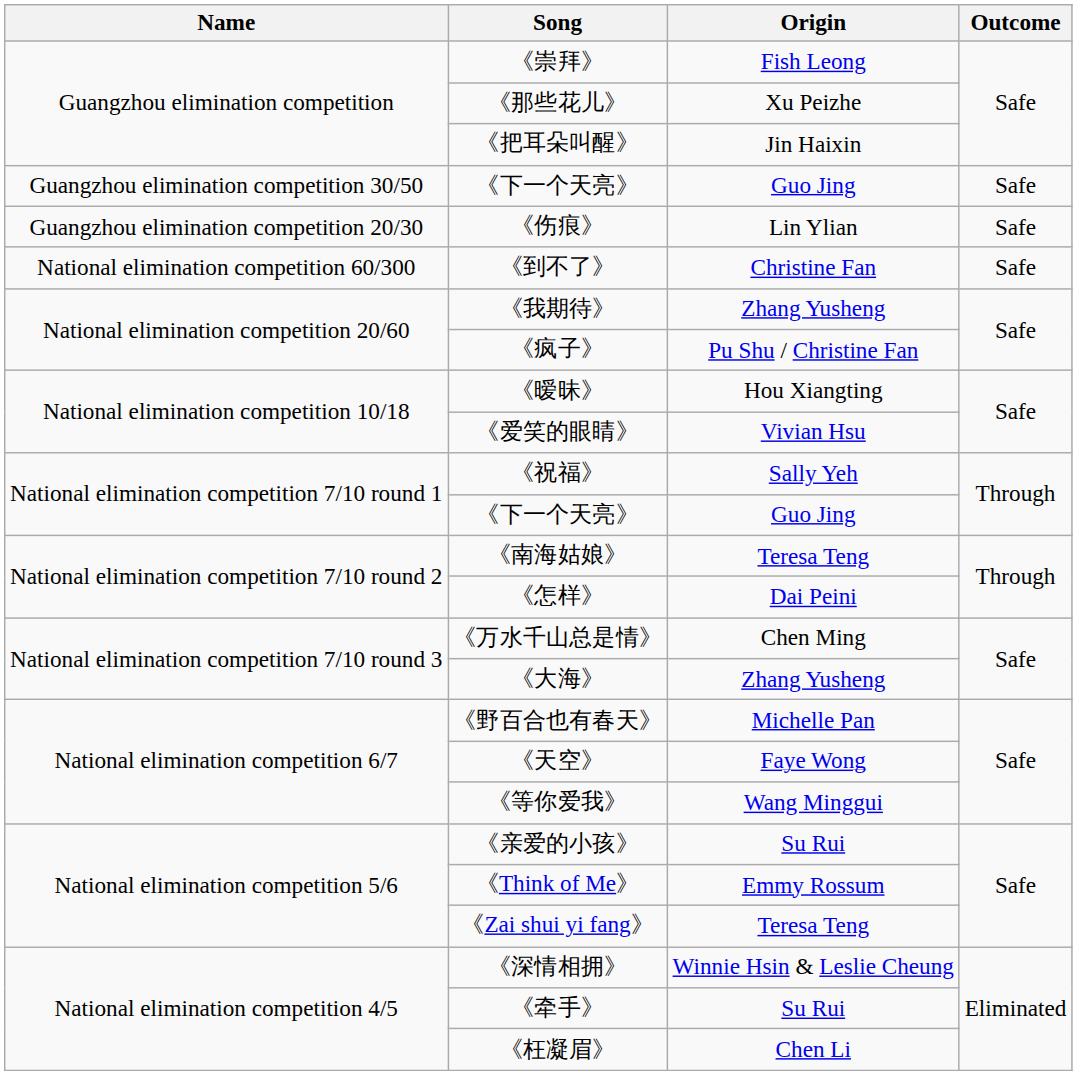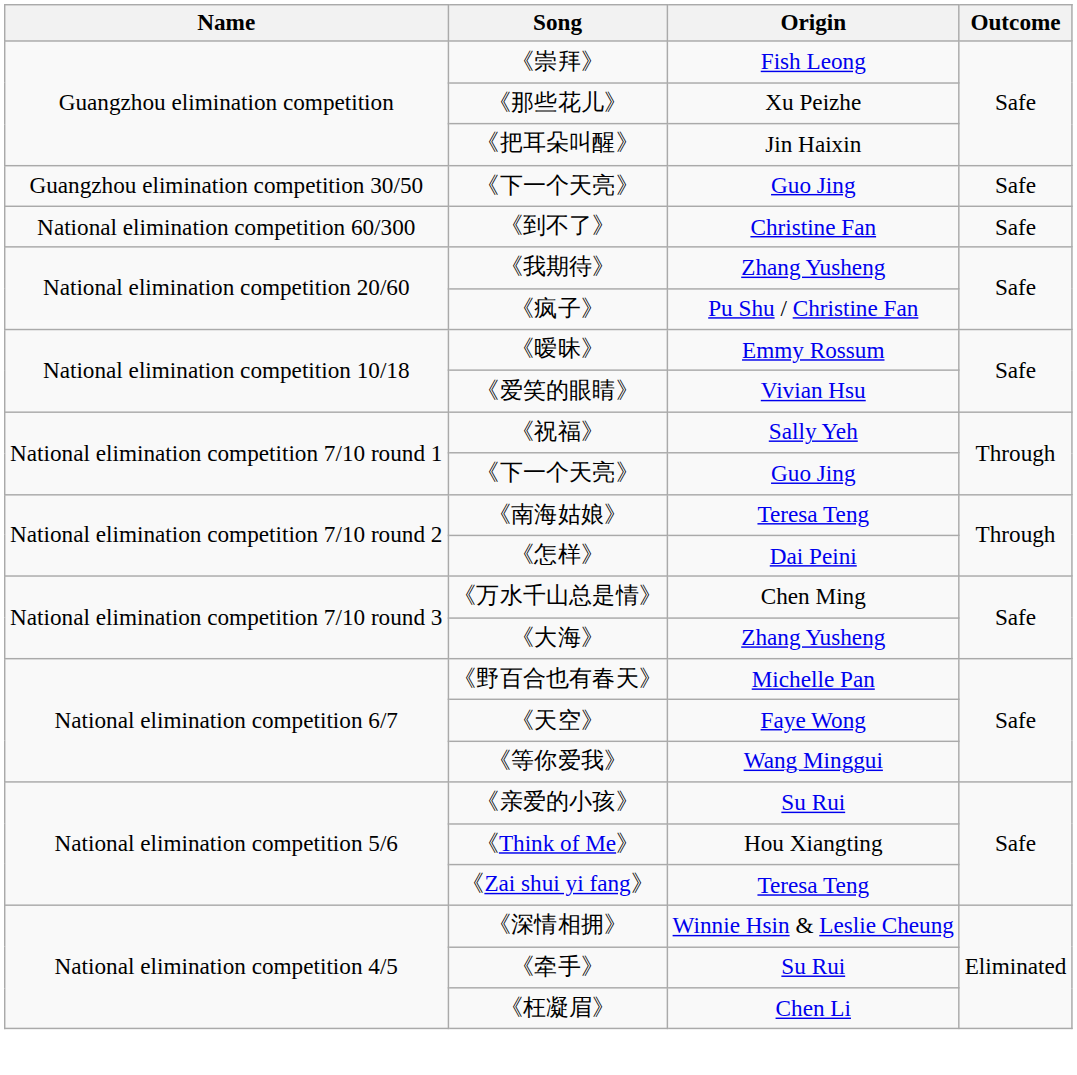- row: Guangzhou elimination competition 20/30 | 《伤痕》 | Lin Ylian | Safe
《暧昧》 | Origin: Hou Xiangting -> Emmy Rossum
《Think of Me》 | Origin: Emmy Rossum -> Hou Xiangting
